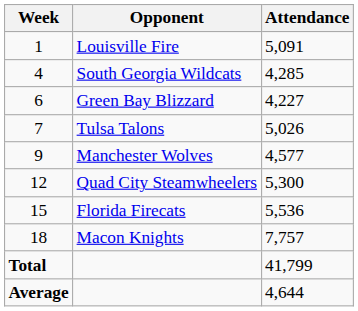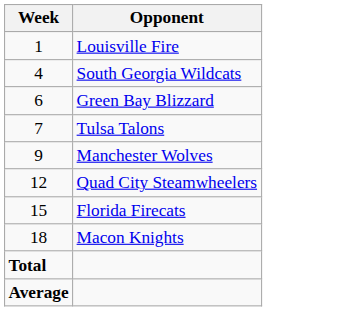- column: Attendance | 5,091 | 4,285 | 4,227 | 5,026 | 4,577 | 5,300 | 5,536 | 7,757 | 41,799 | 4,644
